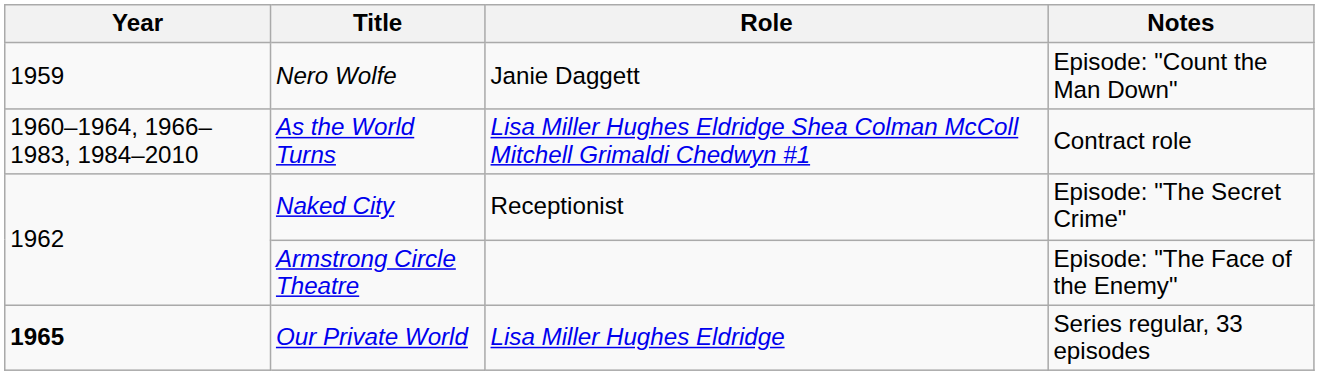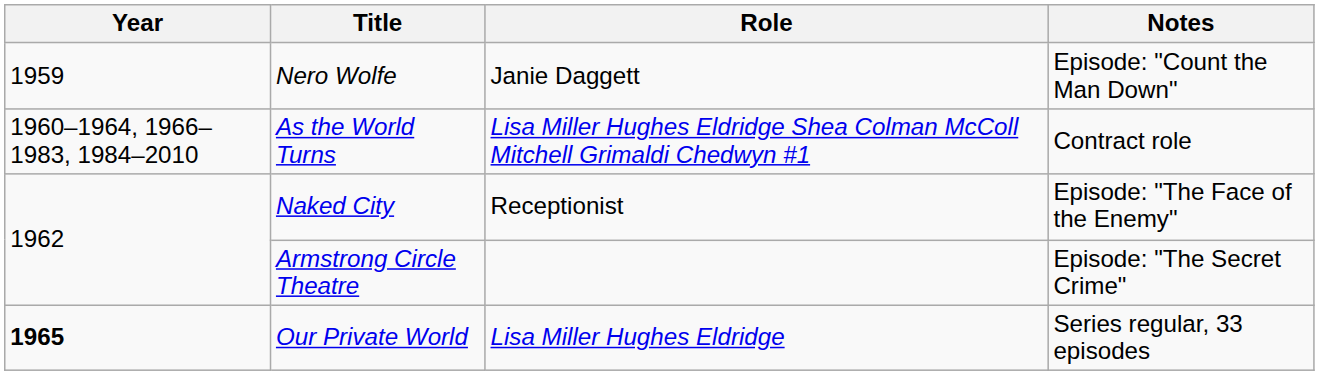Naked City | Notes: Episode: "The Secret Crime" -> Episode: "The Face of the Enemy"
Armstrong Circle Theatre | Notes: Episode: "The Face of the Enemy" -> Episode: "The Secret Crime"
